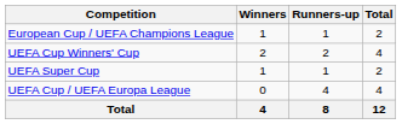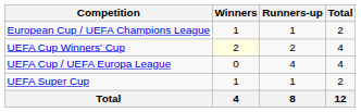UEFA Cup Winners' Cup | Winners: no background -> lightyellow background
rows swapped: UEFA Cup / UEFA Europa League <-> UEFA Super Cup
